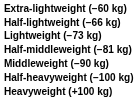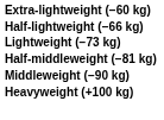- row: Half-heavyweight (−100 kg)
